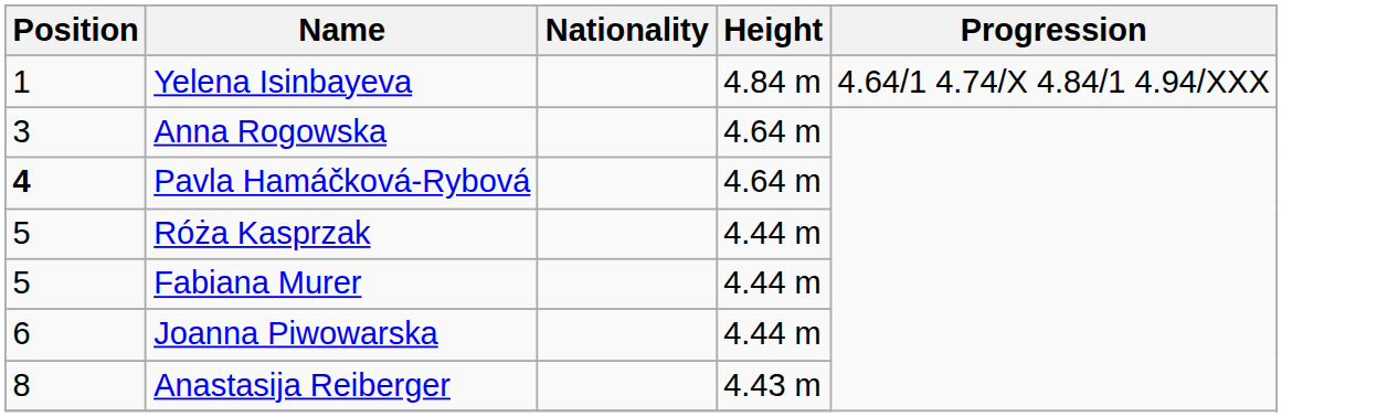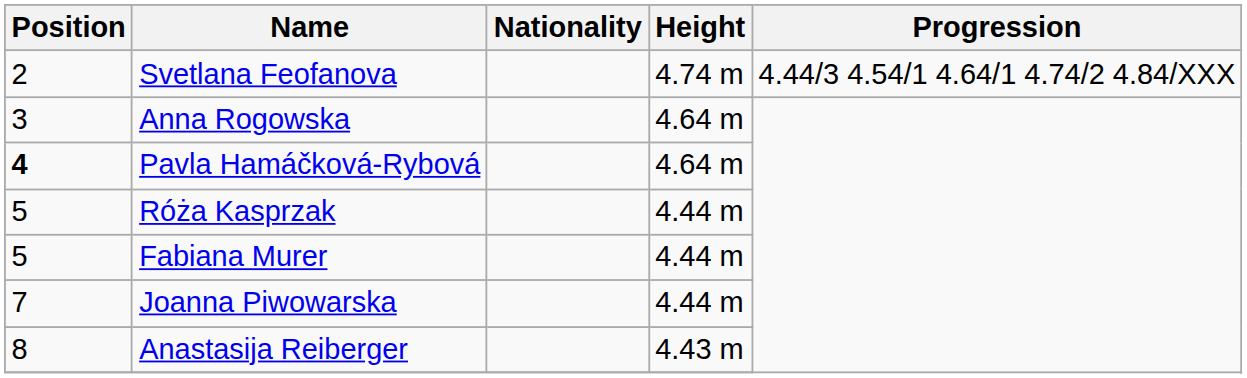- row: 1 | Yelena Isinbayeva | 4.84 m | 4.64/1 4.74/X 4.84/1 4.94/XXX
+ row: 2 | Svetlana Feofanova | 4.74 m | 4.44/3 4.54/1 4.64/1 4.74/2 4.84/XXX
Joanna Piwowarska | Position: 6 -> 7
